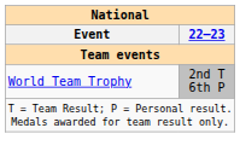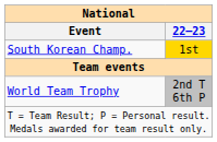+ row: South Korean Champ. | 1st
